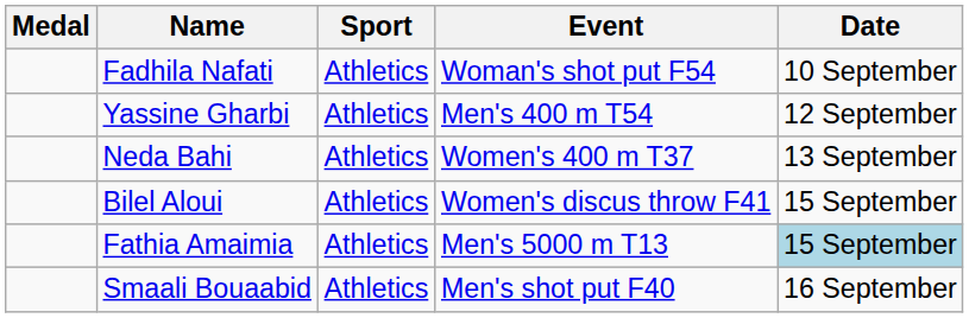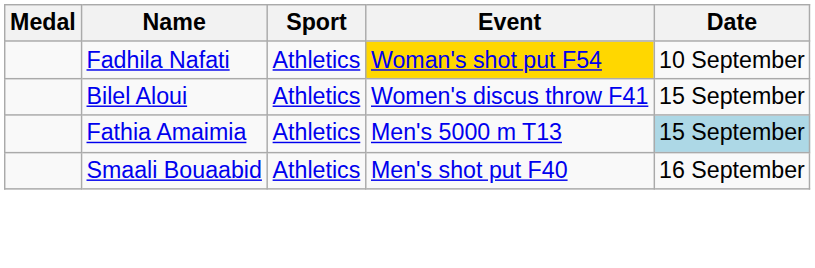Fadhila Nafati | Event: no background -> gold background
- row: Yassine Gharbi | Athletics | Men's 400 m T54 | 12 September
- row: Neda Bahi | Athletics | Women's 400 m T37 | 13 September
